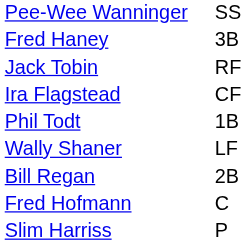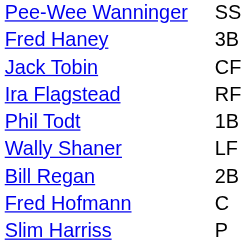Jack Tobin | column 2: RF -> CF
Ira Flagstead | column 2: CF -> RF
